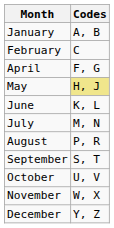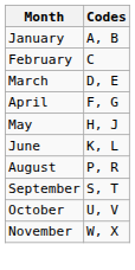+ row: March | D, E
May | Codes: khaki background -> no background
- row: July | M, N
- row: December | Y, Z
